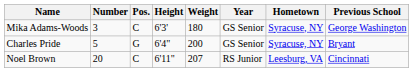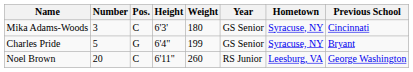Mika Adams-Woods | Previous School: George Washington -> Cincinnati
Charles Pride | Weight: 200 -> 199
Noel Brown | Weight: 207 -> 260
Noel Brown | Previous School: Cincinnati -> George Washington
